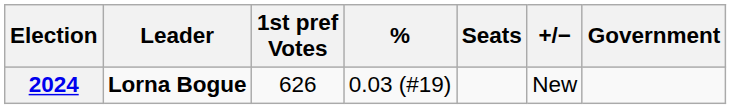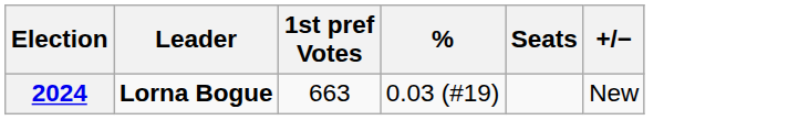- column: Government
2024 | 1st pref Votes: 626 -> 663
